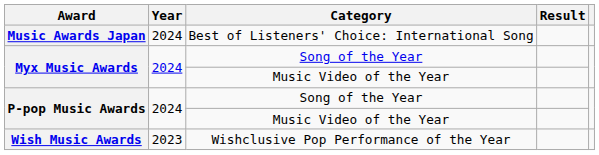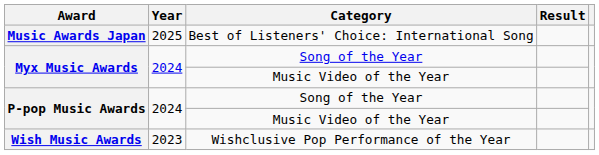Music Awards Japan | Year: 2024 -> 2025
